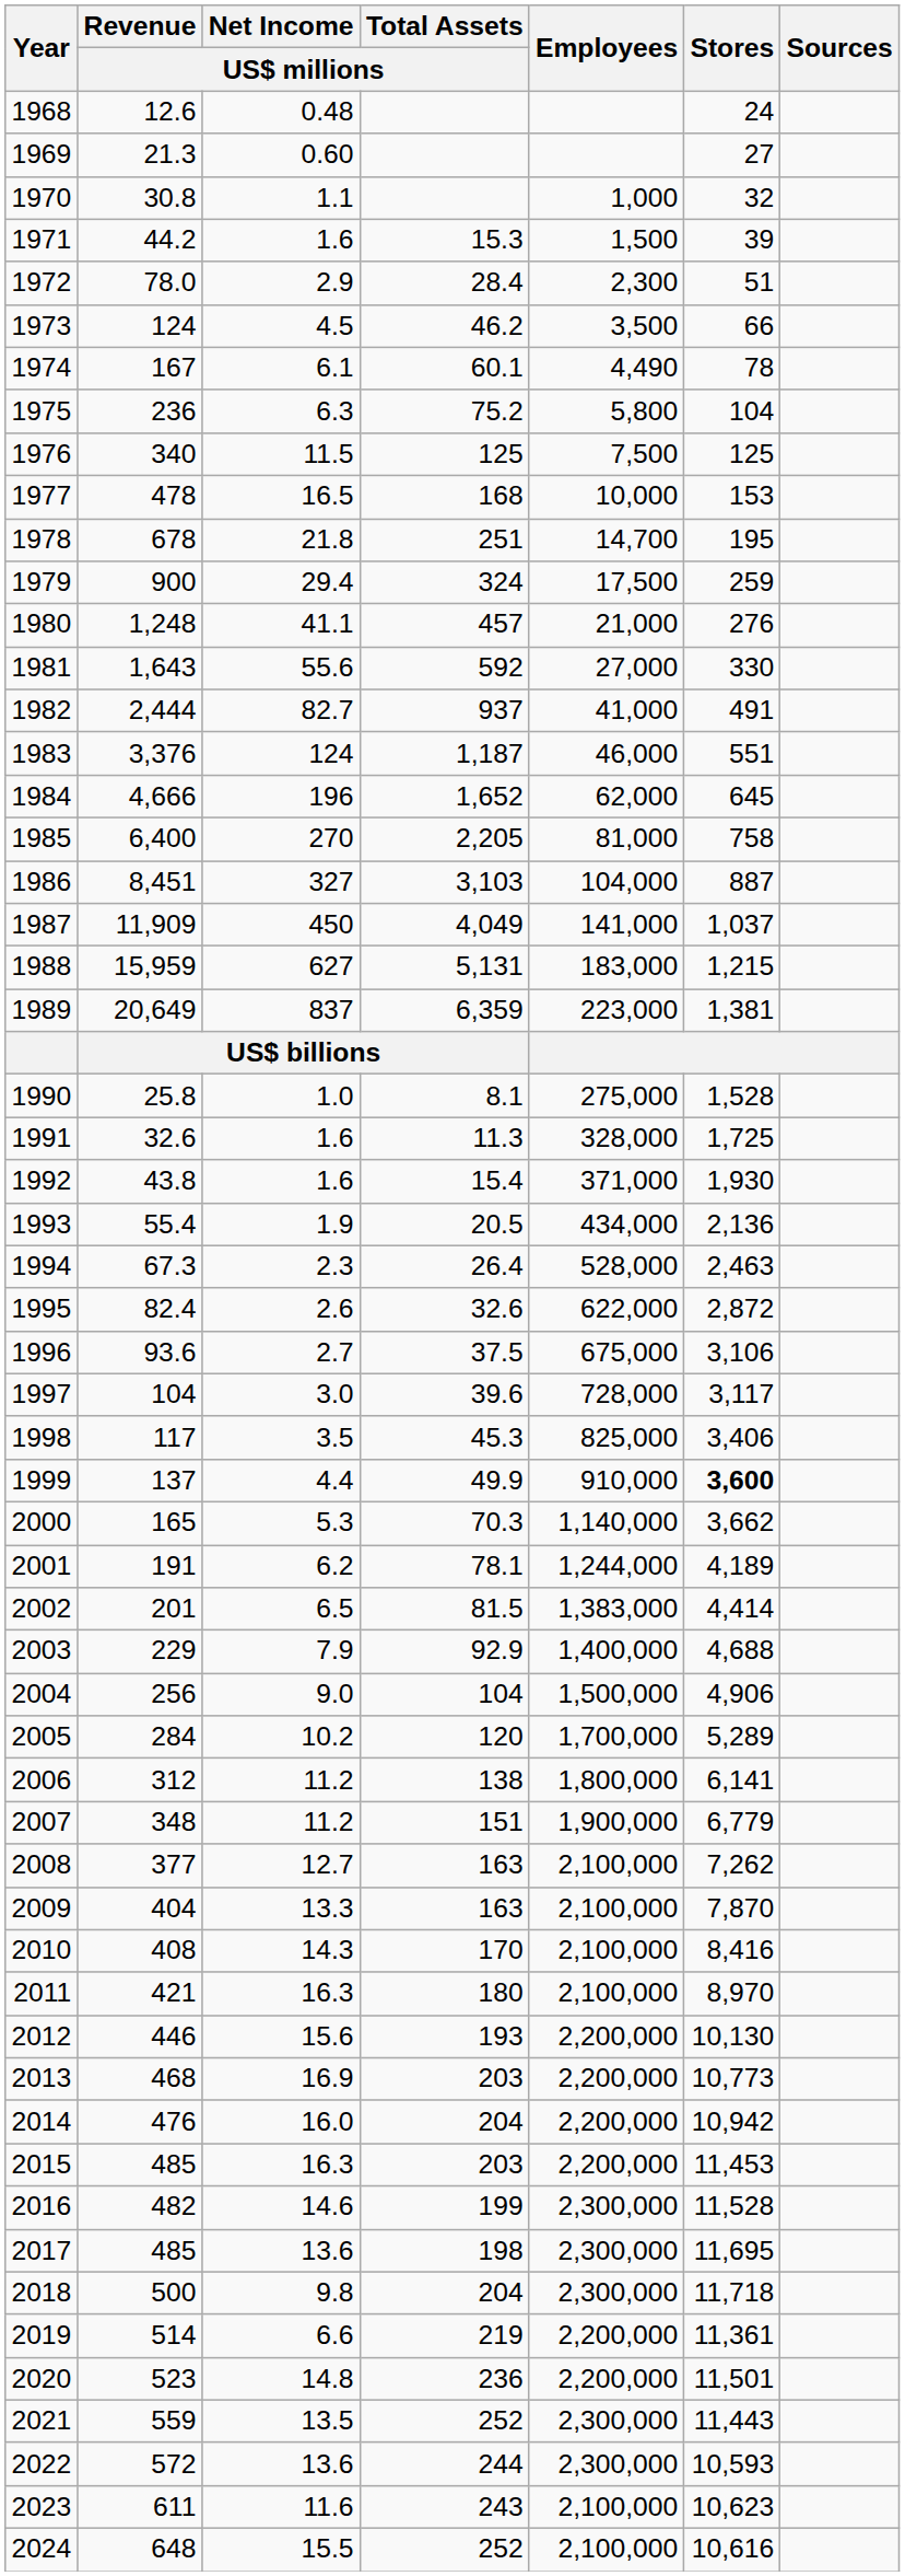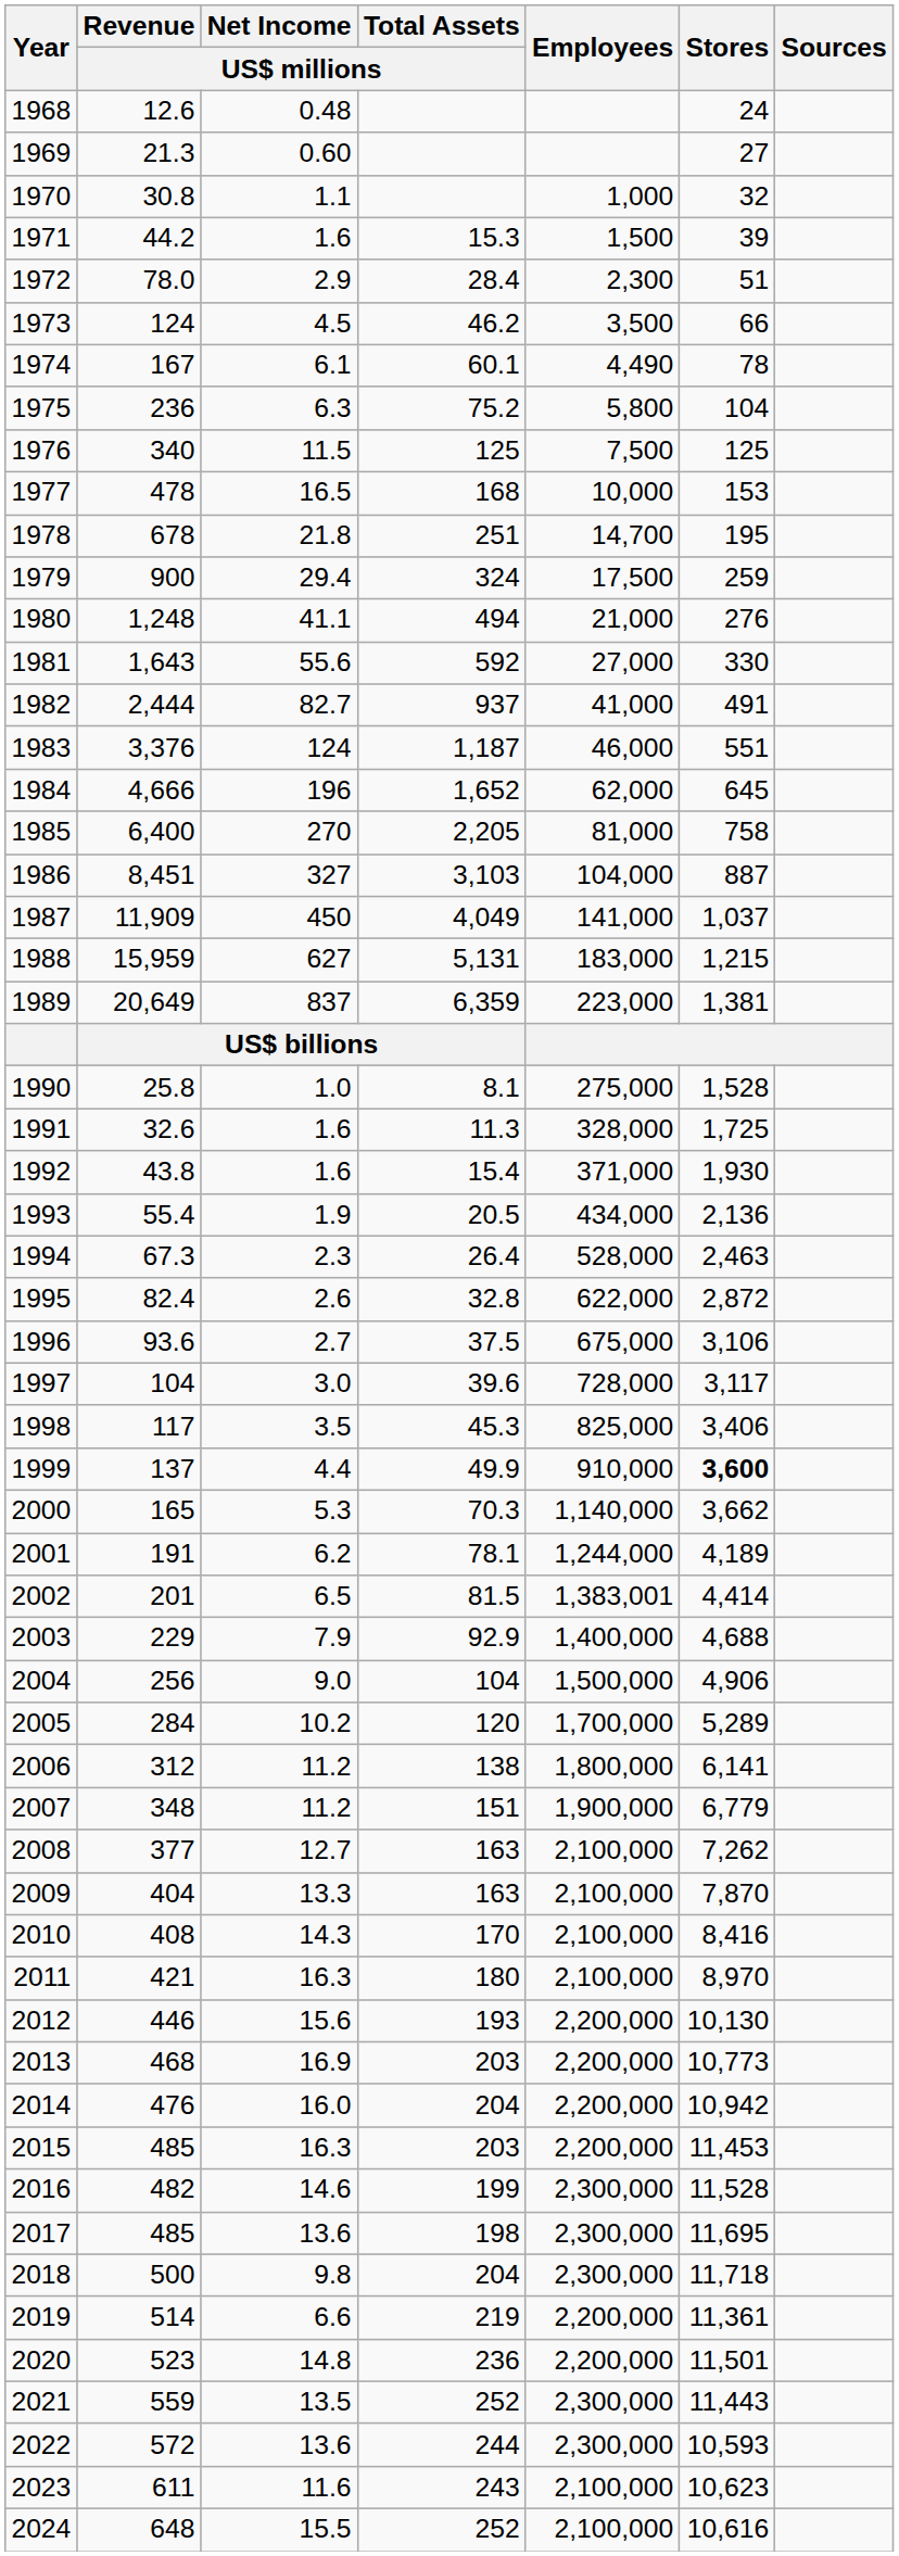1980 | Total Assets / US$ millions: 457 -> 494
1995 | Total Assets / US$ millions: 32.6 -> 32.8
2002 | Employees: 1,383,000 -> 1,383,001
